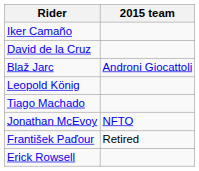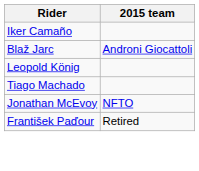- row: David de la Cruz
- row: Erick Rowsell
